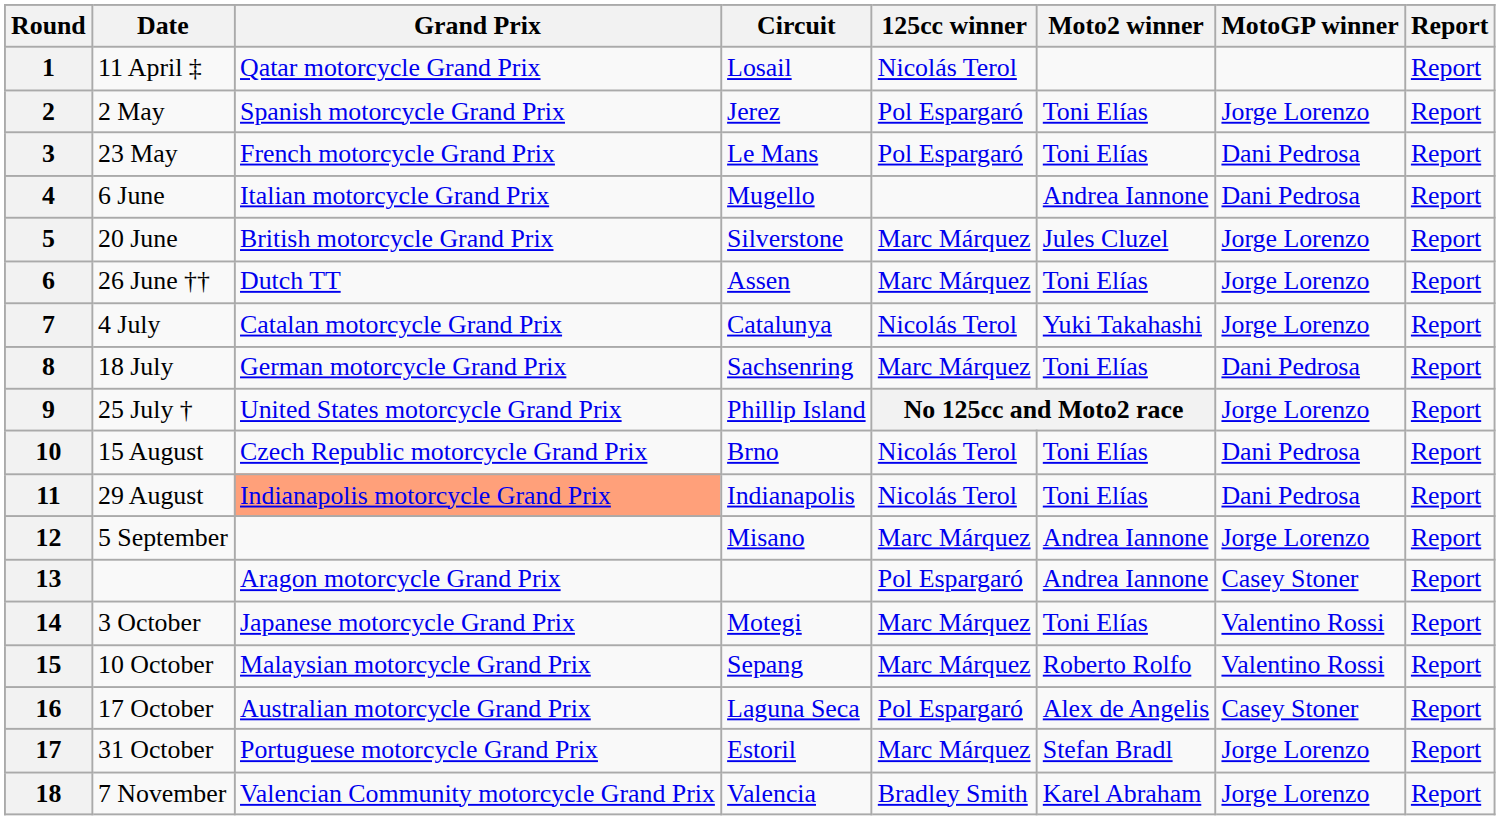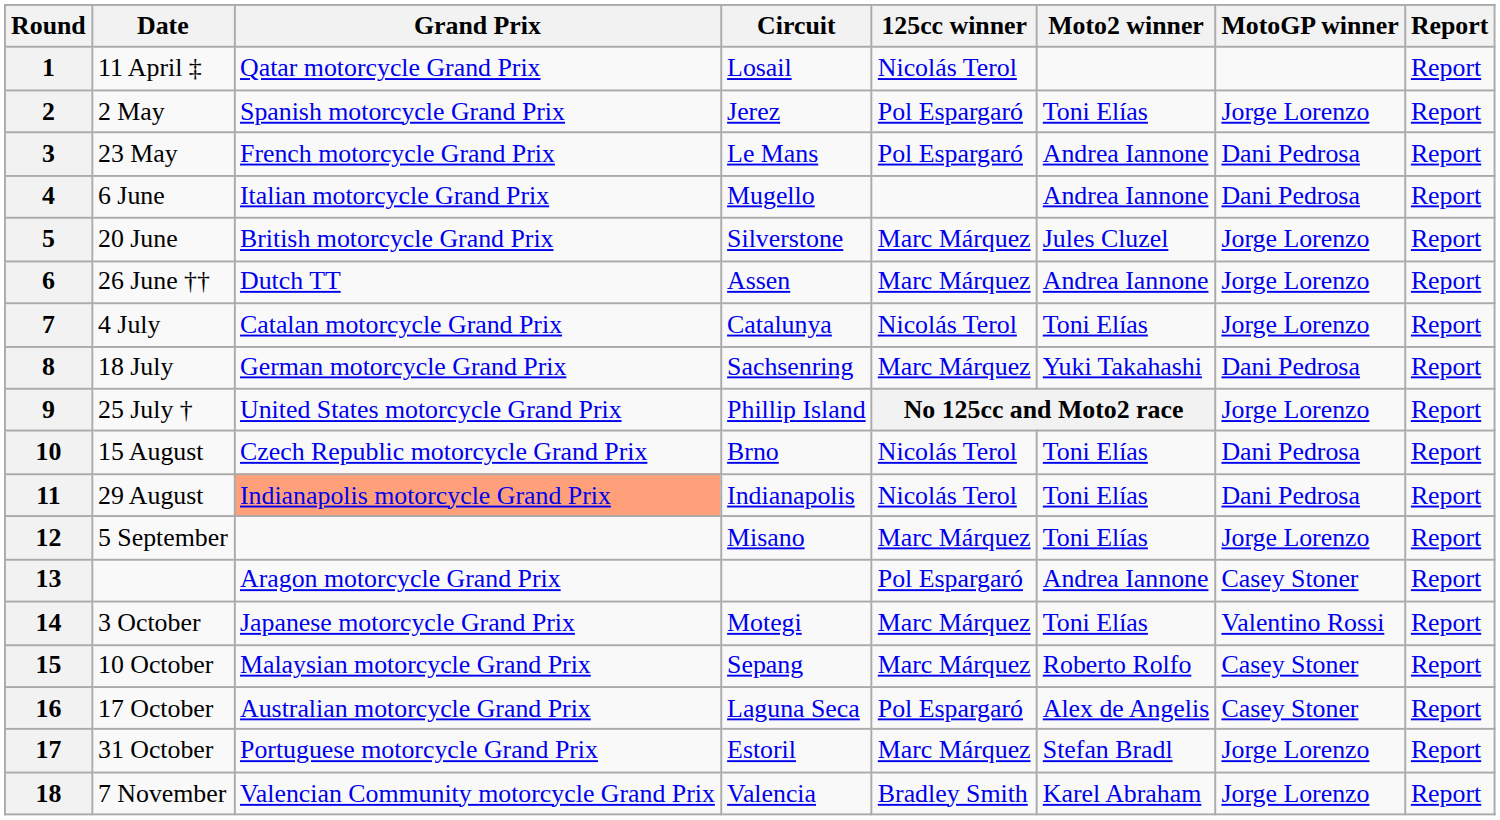3 | Moto2 winner: Toni Elías -> Andrea Iannone
6 | Moto2 winner: Toni Elías -> Andrea Iannone
7 | Moto2 winner: Yuki Takahashi -> Toni Elías
8 | Moto2 winner: Toni Elías -> Yuki Takahashi
12 | Moto2 winner: Andrea Iannone -> Toni Elías
15 | MotoGP winner: Valentino Rossi -> Casey Stoner
